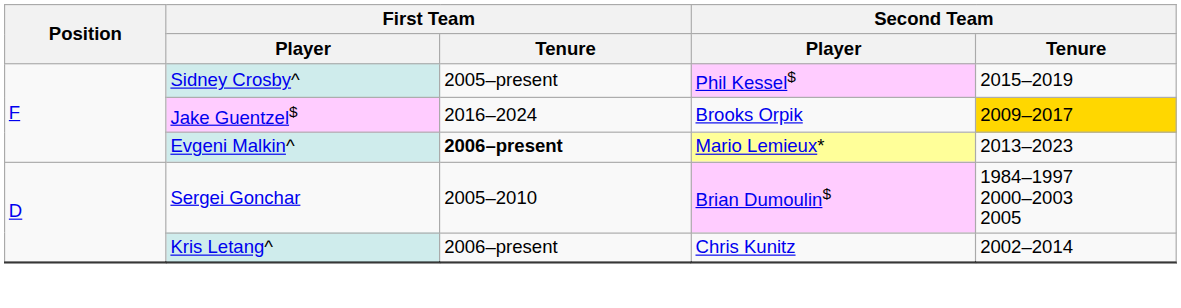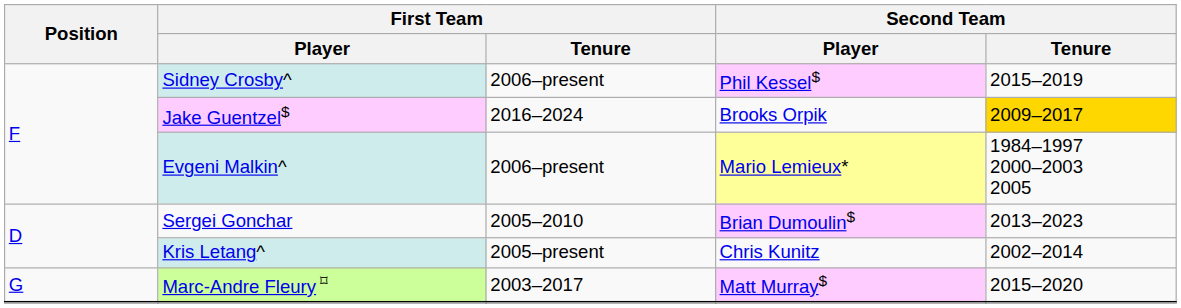Sidney Crosby^ | First Team / Tenure: 2005–present -> 2006–present
Evgeni Malkin^ | First Team / Tenure: bold -> normal
Evgeni Malkin^ | Second Team / Tenure: 2013–2023 -> 1984–1997 2000–2003 2005
Sergei Gonchar | Second Team / Tenure: 1984–1997 2000–2003 2005 -> 2013–2023
Kris Letang^ | First Team / Tenure: 2006–present -> 2005–present
+ row: G | Marc-Andre Fleury ⌑ | 2003–2017 | Matt Murray$ | 2015–2020
